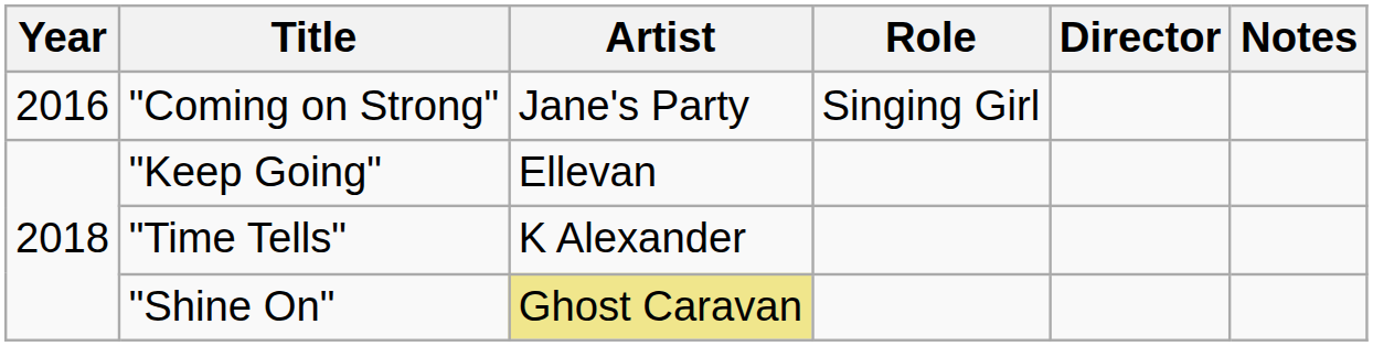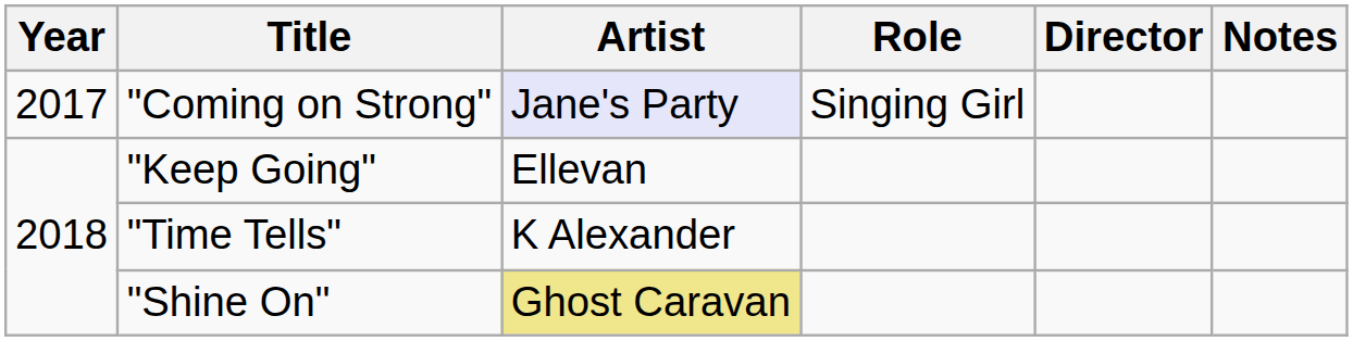"Coming on Strong" | Year: 2016 -> 2017
"Coming on Strong" | Artist: no background -> lavender background
